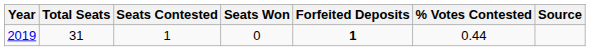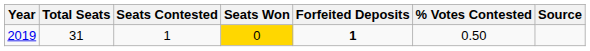2019 | Seats Won: no background -> gold background
2019 | % Votes Contested: 0.44 -> 0.50
